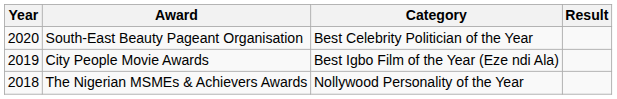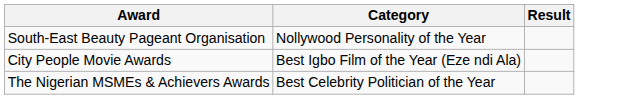- column: Year | 2020 | 2019 | 2018
South-East Beauty Pageant Organisation | Category: Best Celebrity Politician of the Year -> Nollywood Personality of the Year
The Nigerian MSMEs & Achievers Awards | Category: Nollywood Personality of the Year -> Best Celebrity Politician of the Year
